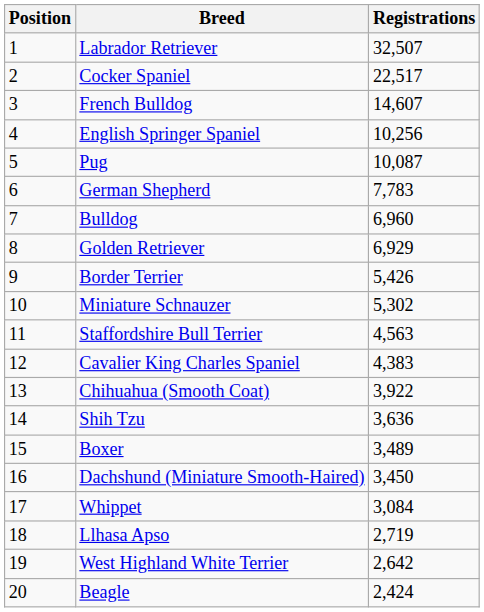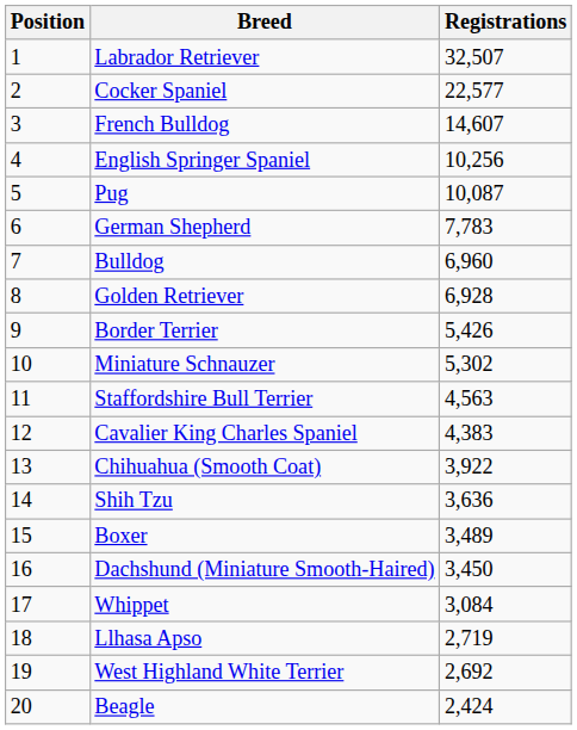Cocker Spaniel | Registrations: 22,517 -> 22,577
Golden Retriever | Registrations: 6,929 -> 6,928
West Highland White Terrier | Registrations: 2,642 -> 2,692
